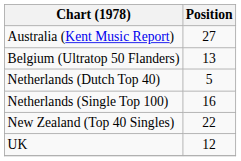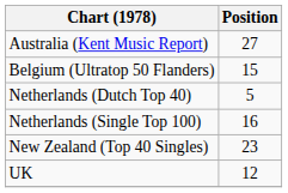Belgium (Ultratop 50 Flanders) | Position: 13 -> 15
New Zealand (Top 40 Singles) | Position: 22 -> 23
